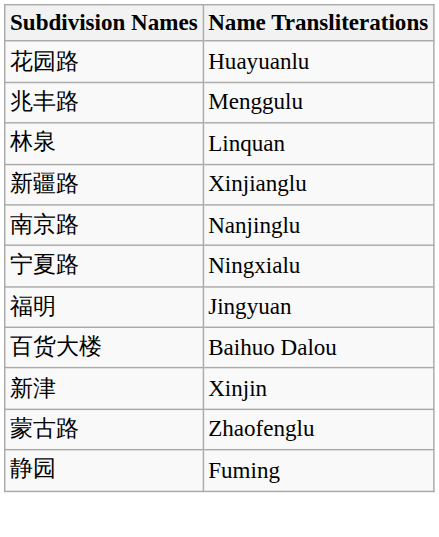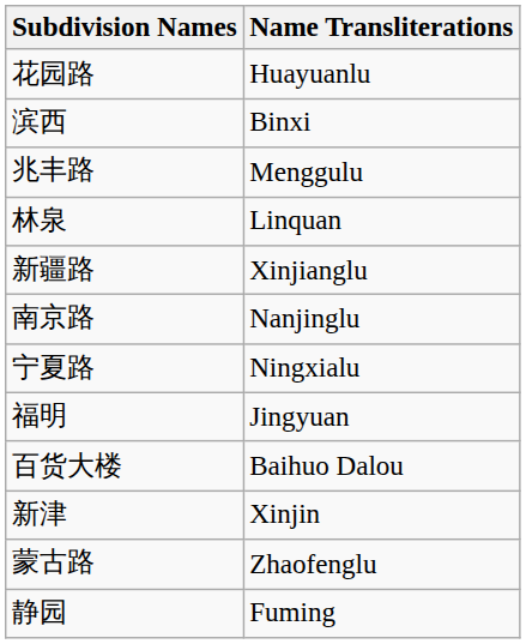+ row: 滨西 | Binxi
